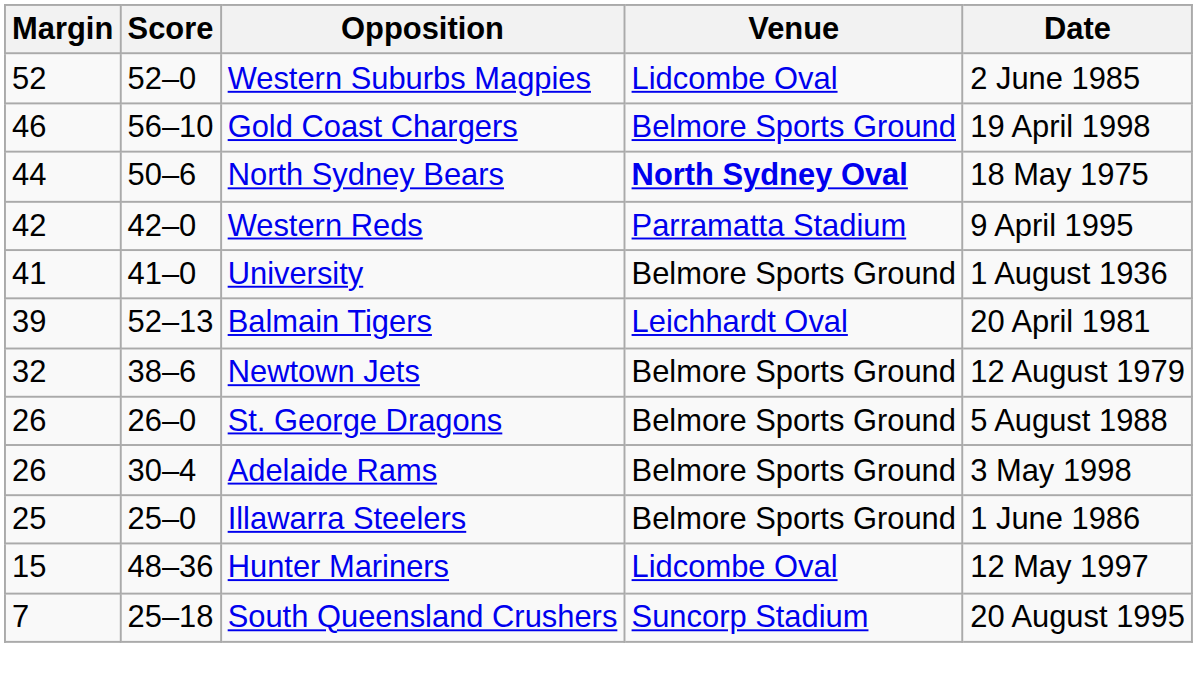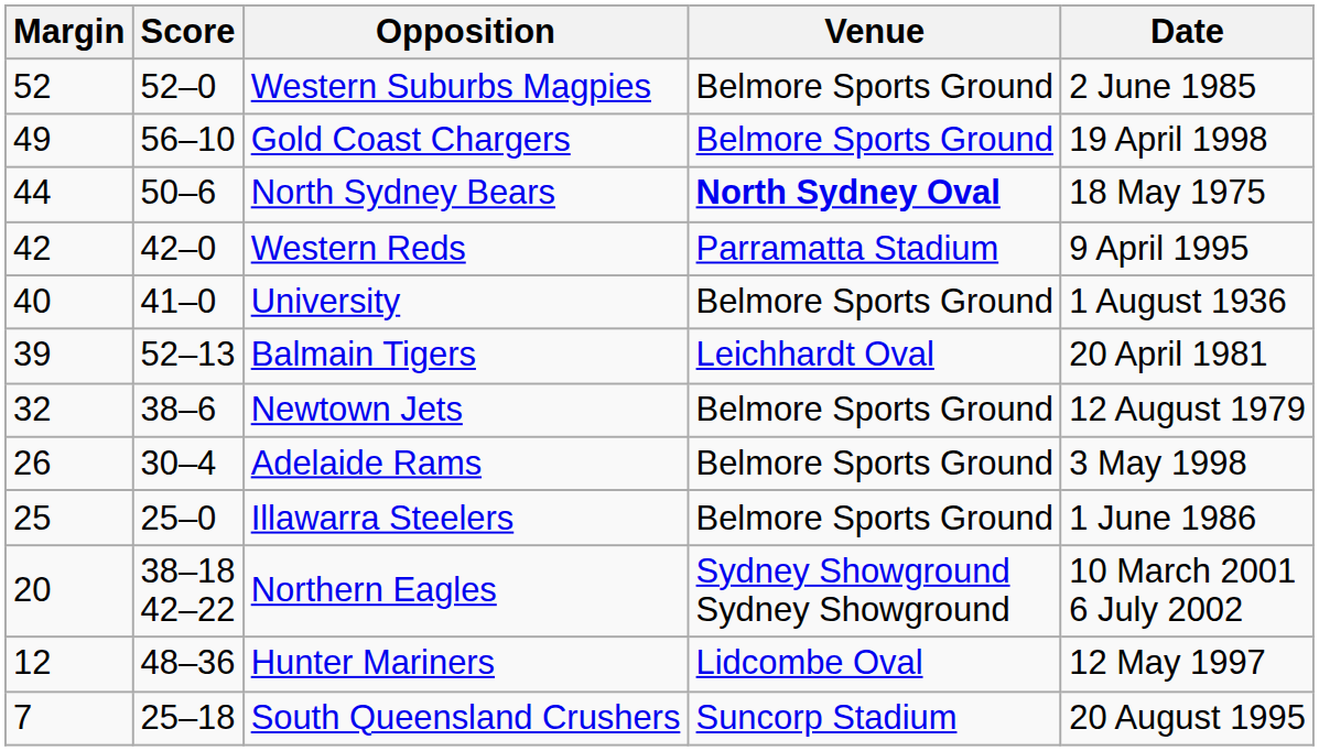Western Suburbs Magpies | Venue: Lidcombe Oval -> Belmore Sports Ground
Gold Coast Chargers | Margin: 46 -> 49
University | Margin: 41 -> 40
- row: 26 | 26–0 | St. George Dragons | Belmore Sports Ground | 5 August 1988
+ row: 20 | 38–18 42–22 | Northern Eagles | Sydney Showground Sydney Showground | 10 March 2001 6 July 2002
Hunter Mariners | Margin: 15 -> 12
